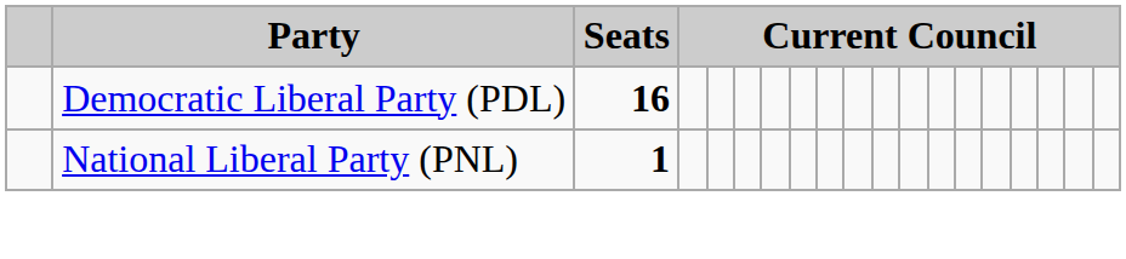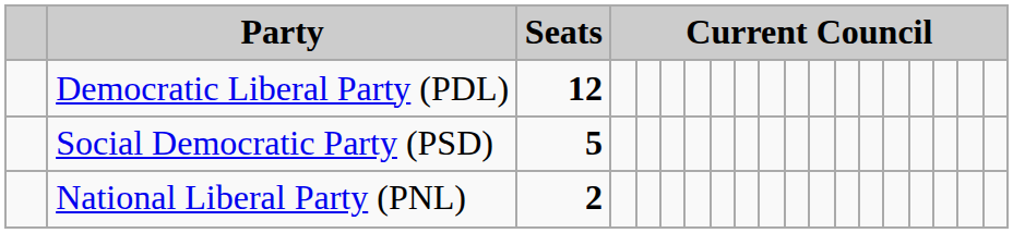Democratic Liberal Party (PDL) | Seats: 16 -> 12
+ row: Social Democratic Party (PSD) | 5
National Liberal Party (PNL) | Seats: 1 -> 2
